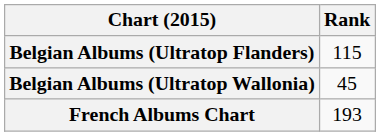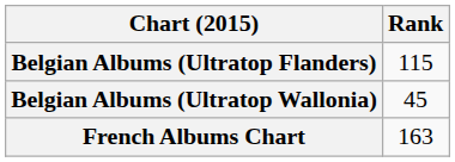French Albums Chart | Rank: 193 -> 163
